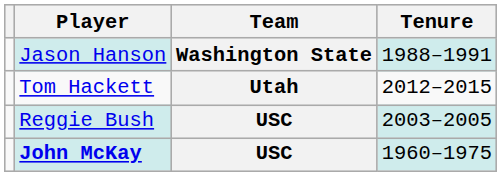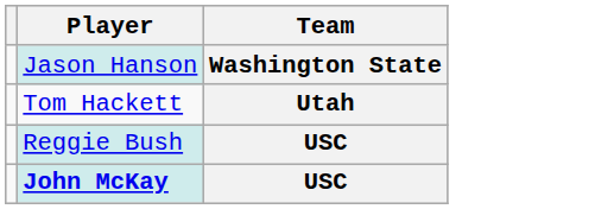- column: Tenure | 1988–1991 | 2012–2015 | 2003–2005 | 1960–1975
